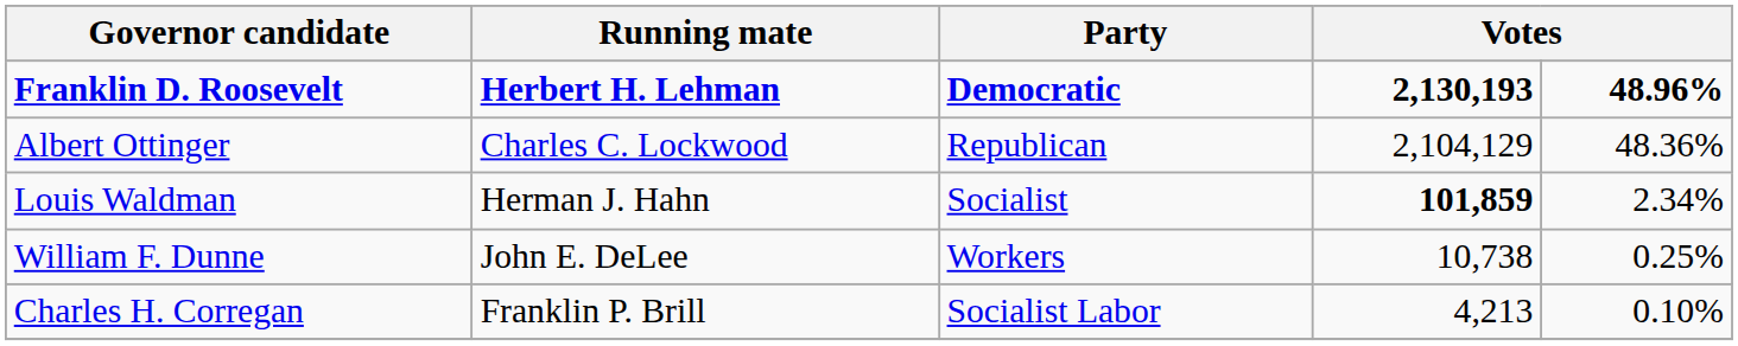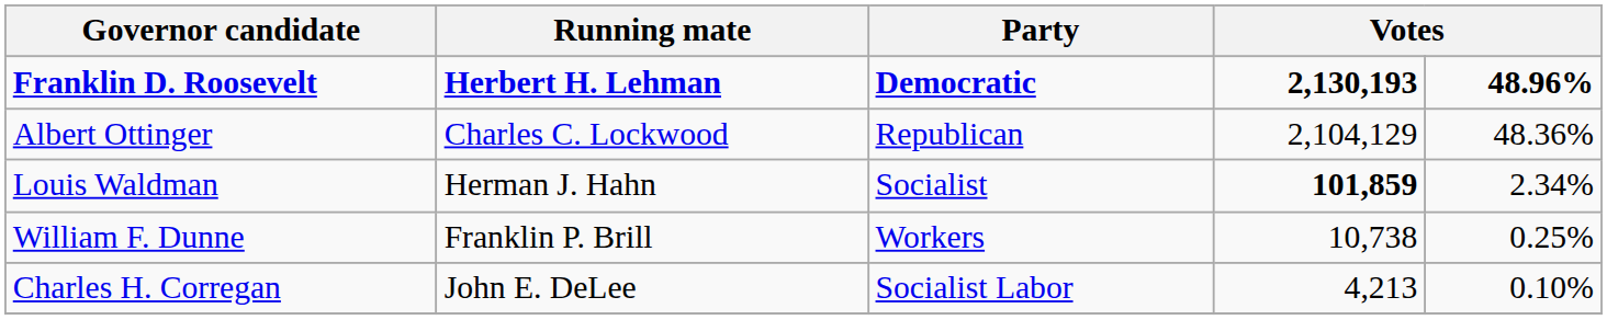William F. Dunne | Running mate: John E. DeLee -> Franklin P. Brill
Charles H. Corregan | Running mate: Franklin P. Brill -> John E. DeLee
